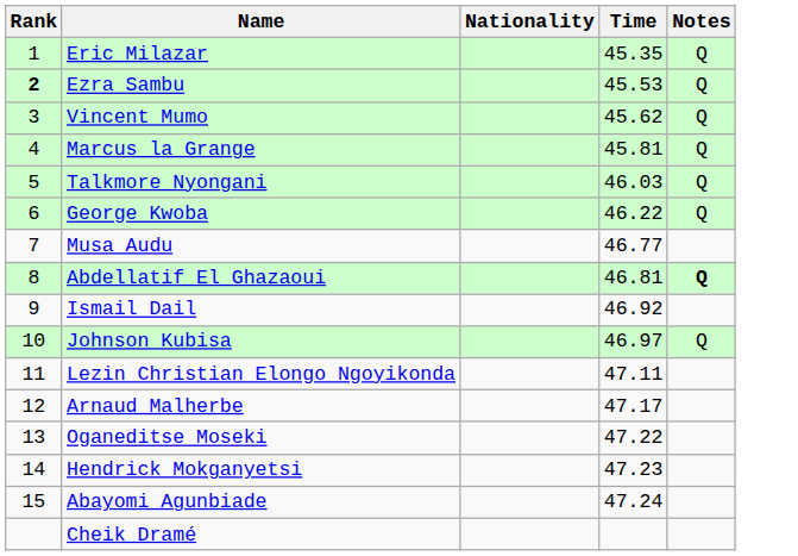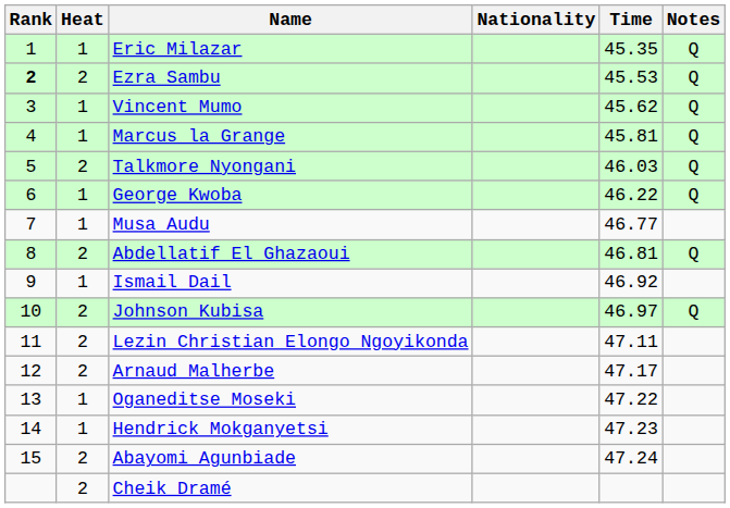+ column: Heat | 1 | 2 | 1 | 1 | 2 | 1 | 1 | 2 | 1 | 2 | 2 | 2 | 1 | 1 | 2 | 2
Abdellatif El Ghazaoui | Notes: bold -> normal
